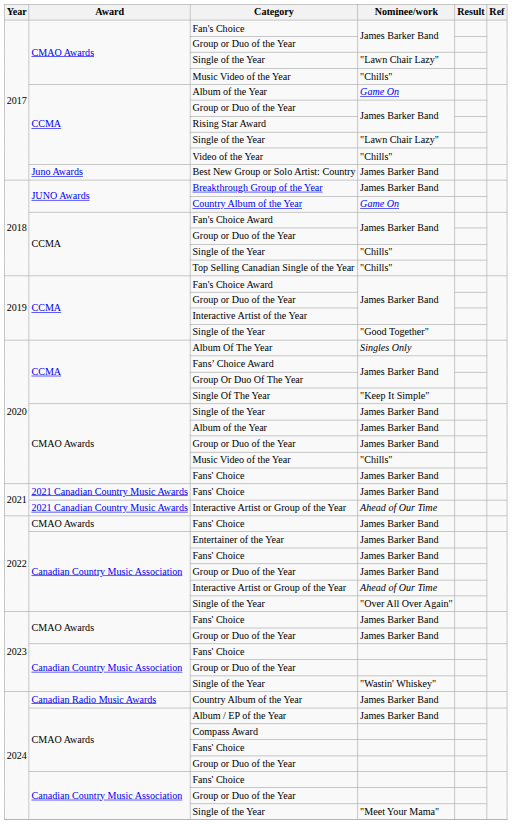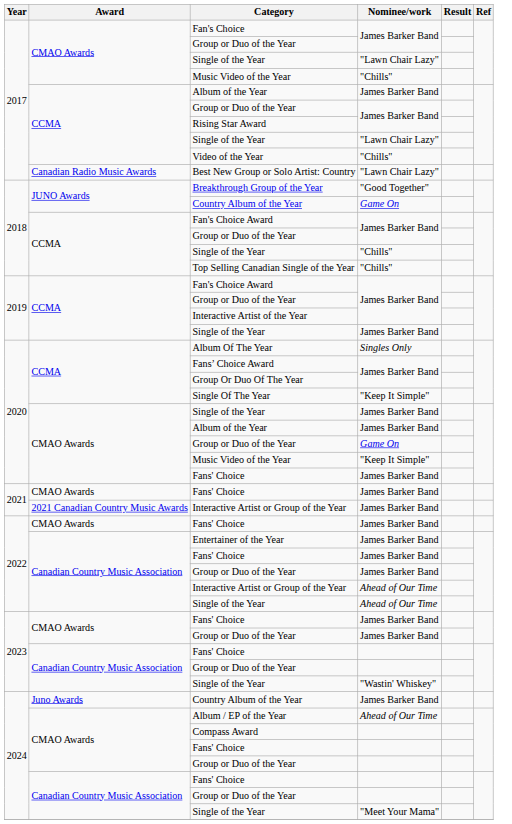2017 / Album of the Year | Nominee/work: Game On -> James Barker Band
Best New Group or Solo Artist: Country | Award: Juno Awards -> Canadian Radio Music Awards
Best New Group or Solo Artist: Country | Nominee/work: James Barker Band -> "Lawn Chair Lazy"
Breakthrough Group of the Year | Nominee/work: James Barker Band -> "Good Together"
2019 / Single of the Year | Nominee/work: "Good Together" -> James Barker Band
2020 / Group or Duo of the Year | Nominee/work: James Barker Band -> Game On
2020 / Music Video of the Year | Nominee/work: "Chills" -> "Keep It Simple"
2021 / Fans' Choice | Award: 2021 Canadian Country Music Awards -> CMAO Awards
2021 / Interactive Artist or Group of the Year | Nominee/work: Ahead of Our Time -> James Barker Band
2022 / Single of the Year | Nominee/work: "Over All Over Again" -> Ahead of Our Time
2024 / Country Album of the Year | Award: Canadian Radio Music Awards -> Juno Awards
Album / EP of the Year | Nominee/work: James Barker Band -> Ahead of Our Time
